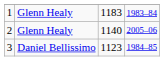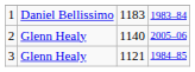1 | column 2: Glenn Healy -> Daniel Bellissimo
3 | column 2: Daniel Bellissimo -> Glenn Healy
3 | column 3: 1123 -> 1121
